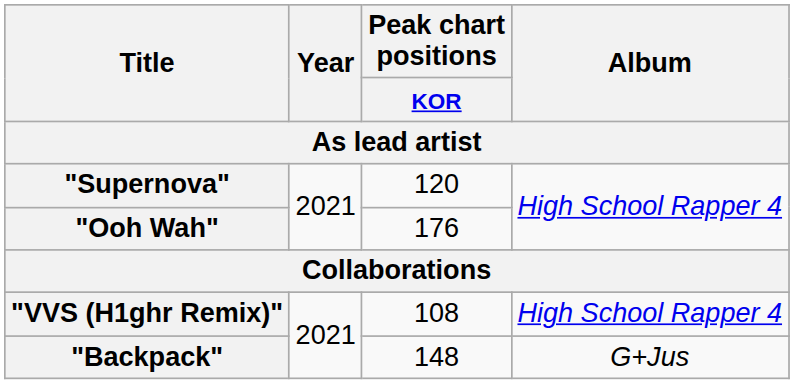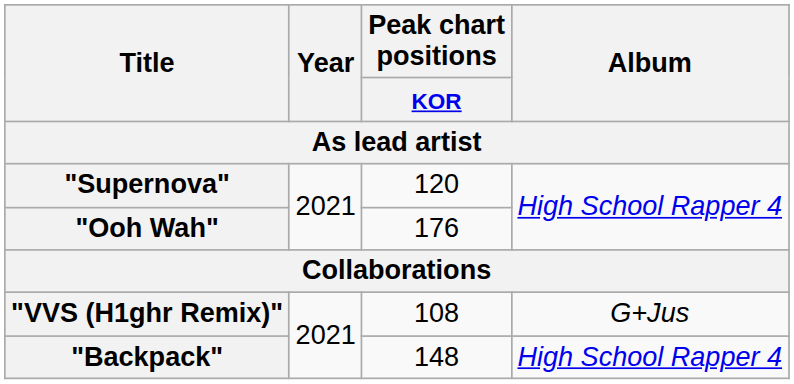"VVS (H1ghr Remix)" | Album: High School Rapper 4 -> G+Jus
"Backpack" | Album: G+Jus -> High School Rapper 4
